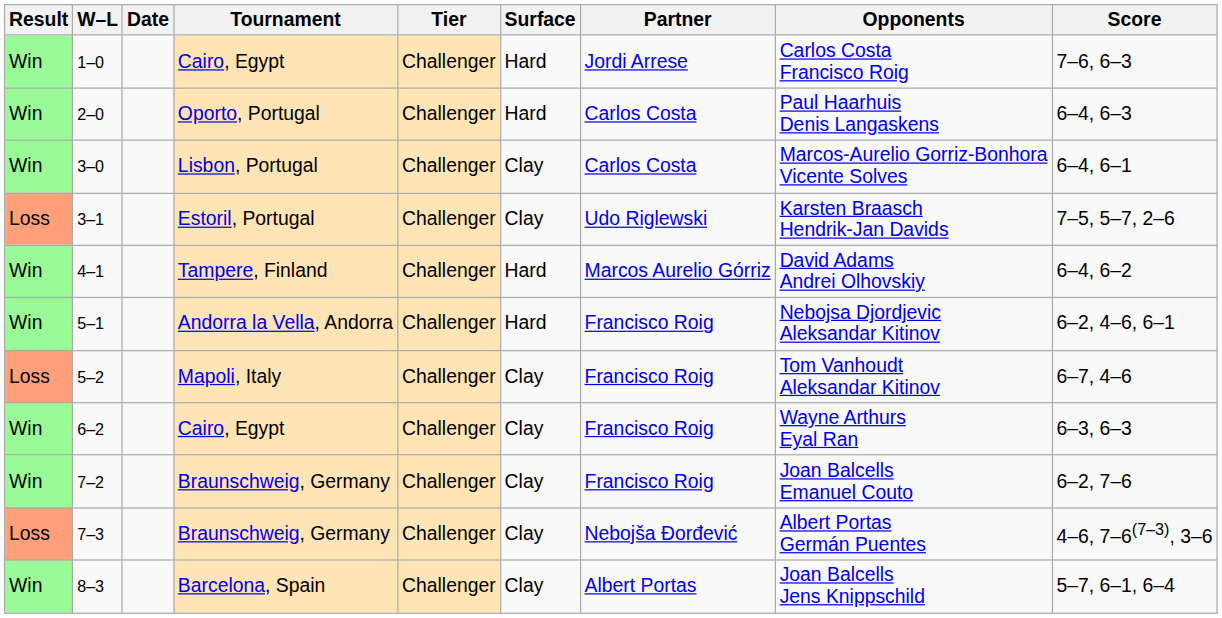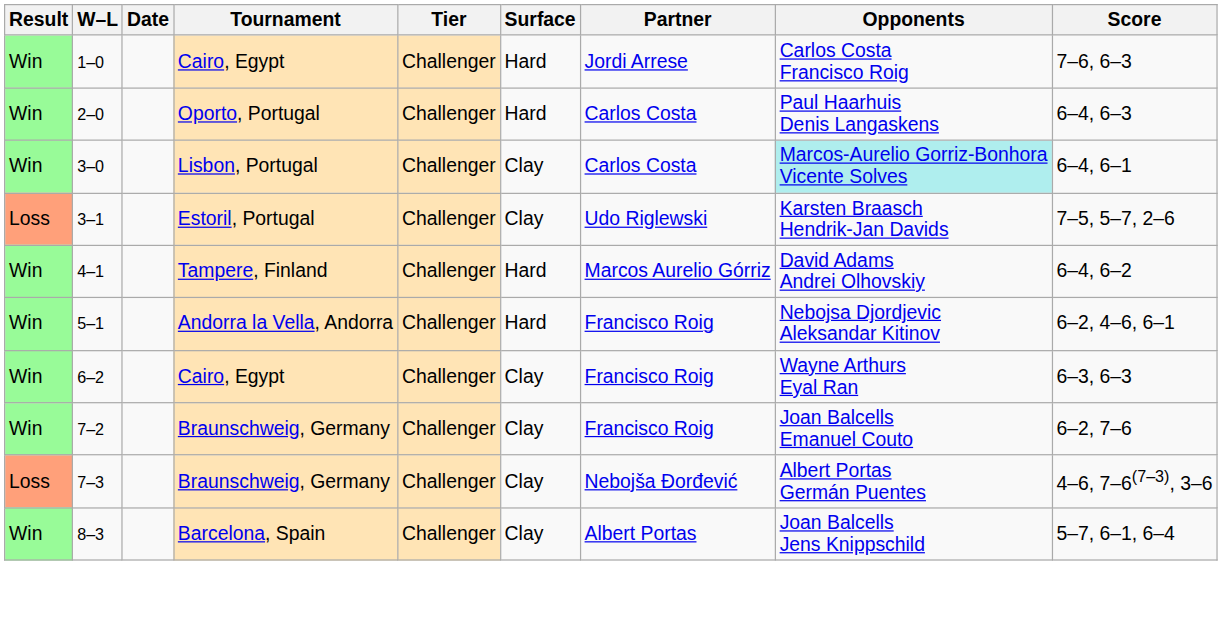3–0 | Opponents: no background -> paleturquoise background
- row: Loss | 5–2 | Mapoli, Italy | Challenger | Clay | Francisco Roig | Tom Vanhoudt Aleksandar Kitinov | 6–7, 4–6
